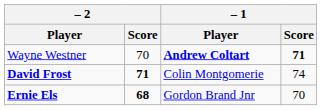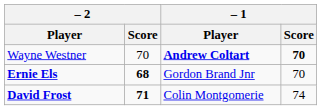Wayne Westner | – 1 / Score: 71 -> 70
rows swapped: Ernie Els <-> David Frost
